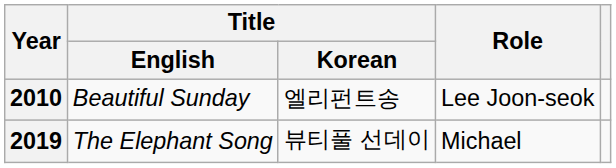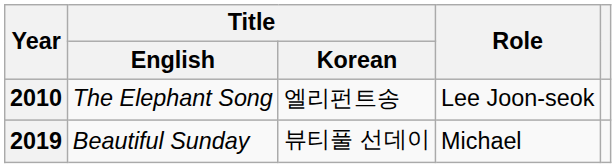2010 | Title / English: Beautiful Sunday -> The Elephant Song
2019 | Title / English: The Elephant Song -> Beautiful Sunday
